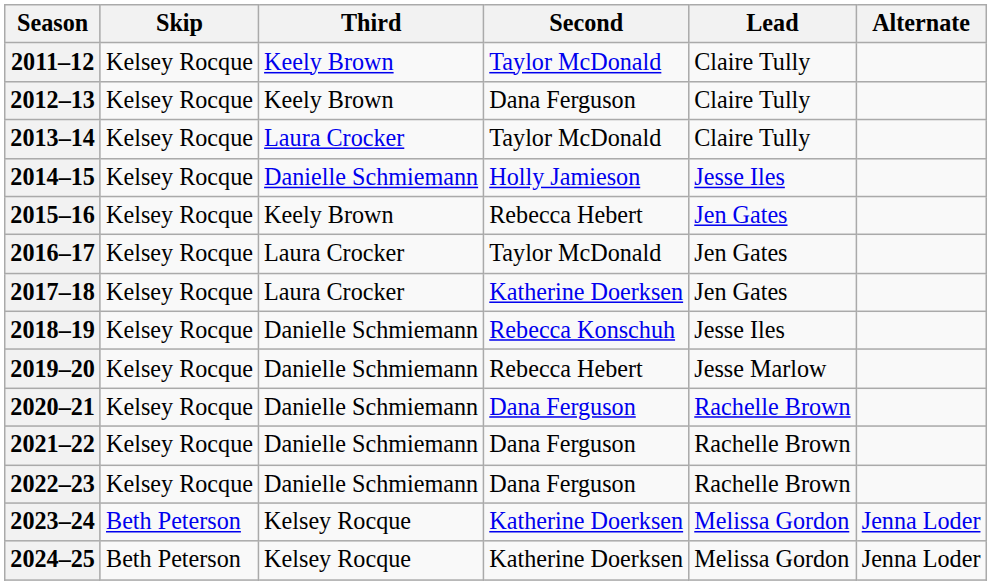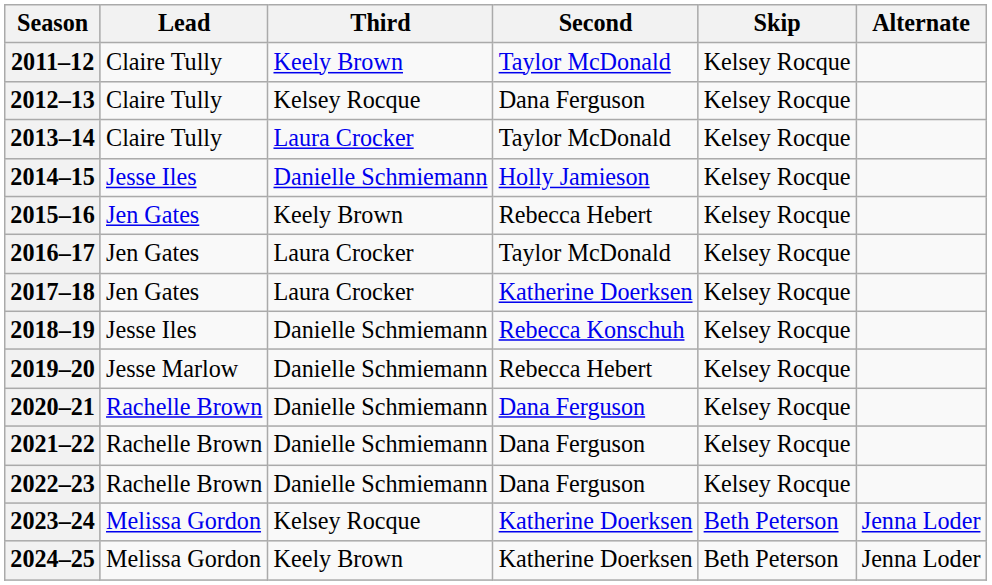columns swapped: Skip <-> Lead
2012–13 | Third: Keely Brown -> Kelsey Rocque
2024–25 | Third: Kelsey Rocque -> Keely Brown
